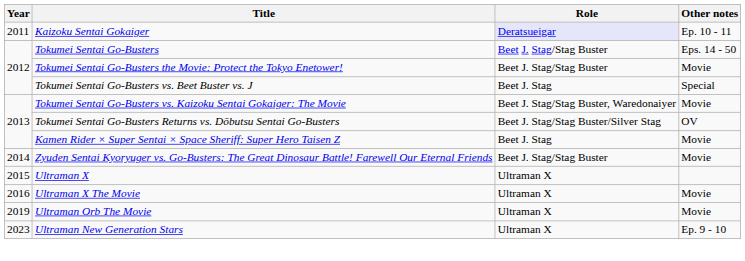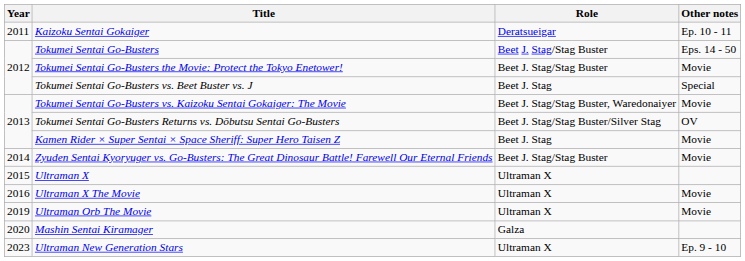Kaizoku Sentai Gokaiger | Role: lavender background -> no background
+ row: 2020 | Mashin Sentai Kiramager | Galza
